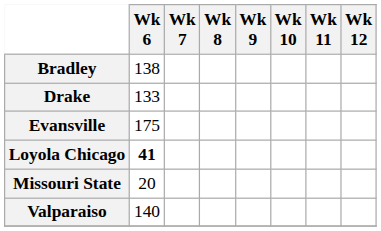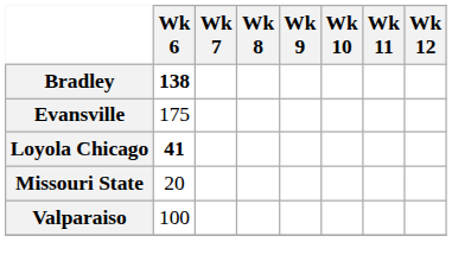Bradley | Wk 6: normal -> bold
- row: Drake | 133
Valparaiso | Wk 6: 140 -> 100
